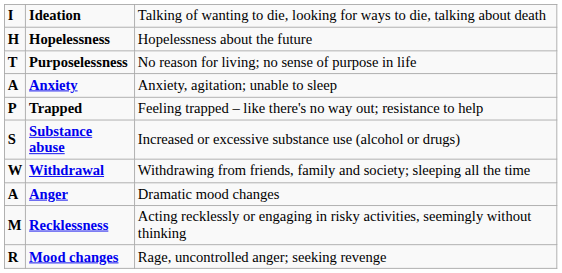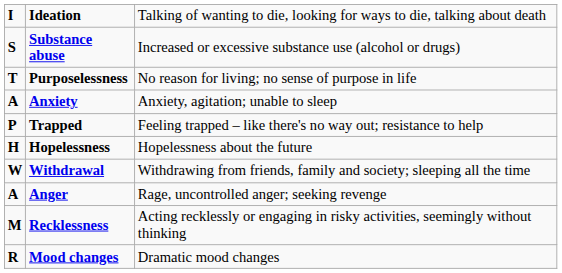rows swapped: Substance abuse <-> Hopelessness
Anger | column 3: Dramatic mood changes -> Rage, uncontrolled anger; seeking revenge
Mood changes | column 3: Rage, uncontrolled anger; seeking revenge -> Dramatic mood changes
